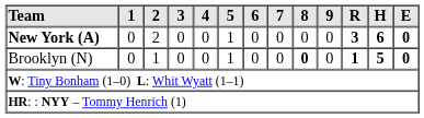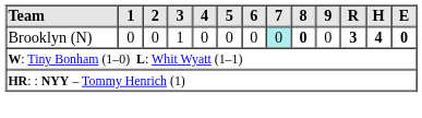- row: New York (A) | 0 | 2 | 0 | 0 | 1 | 0 | 0 | 0 | 0 | 3 | 6 | 0
Brooklyn (N) | 2: 1 -> 0
Brooklyn (N) | 3: 0 -> 1
Brooklyn (N) | 5: 1 -> 0
Brooklyn (N) | 7: no background -> paleturquoise background
Brooklyn (N) | R: 1 -> 3
Brooklyn (N) | H: 5 -> 4
